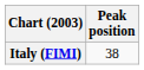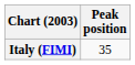Italy (FIMI) | Peak position: 38 -> 35
